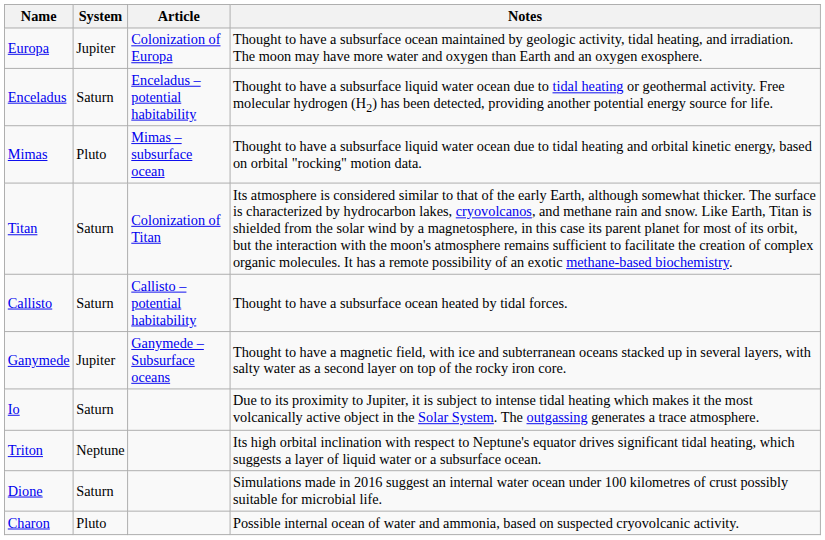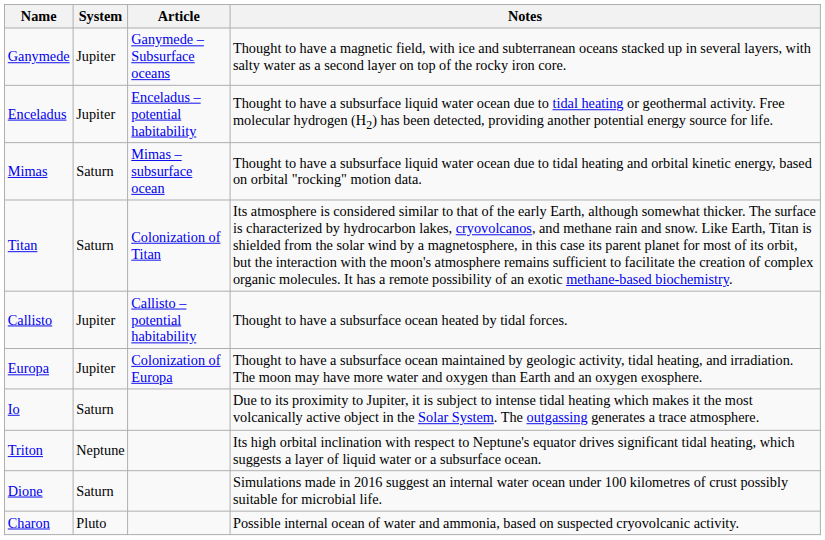rows swapped: Europa <-> Ganymede
Enceladus | System: Saturn -> Jupiter
Mimas | System: Pluto -> Saturn
Callisto | System: Saturn -> Jupiter
